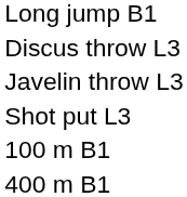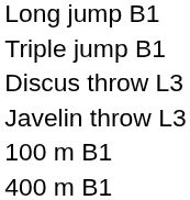+ row: Triple jump B1
- row: Shot put L3
